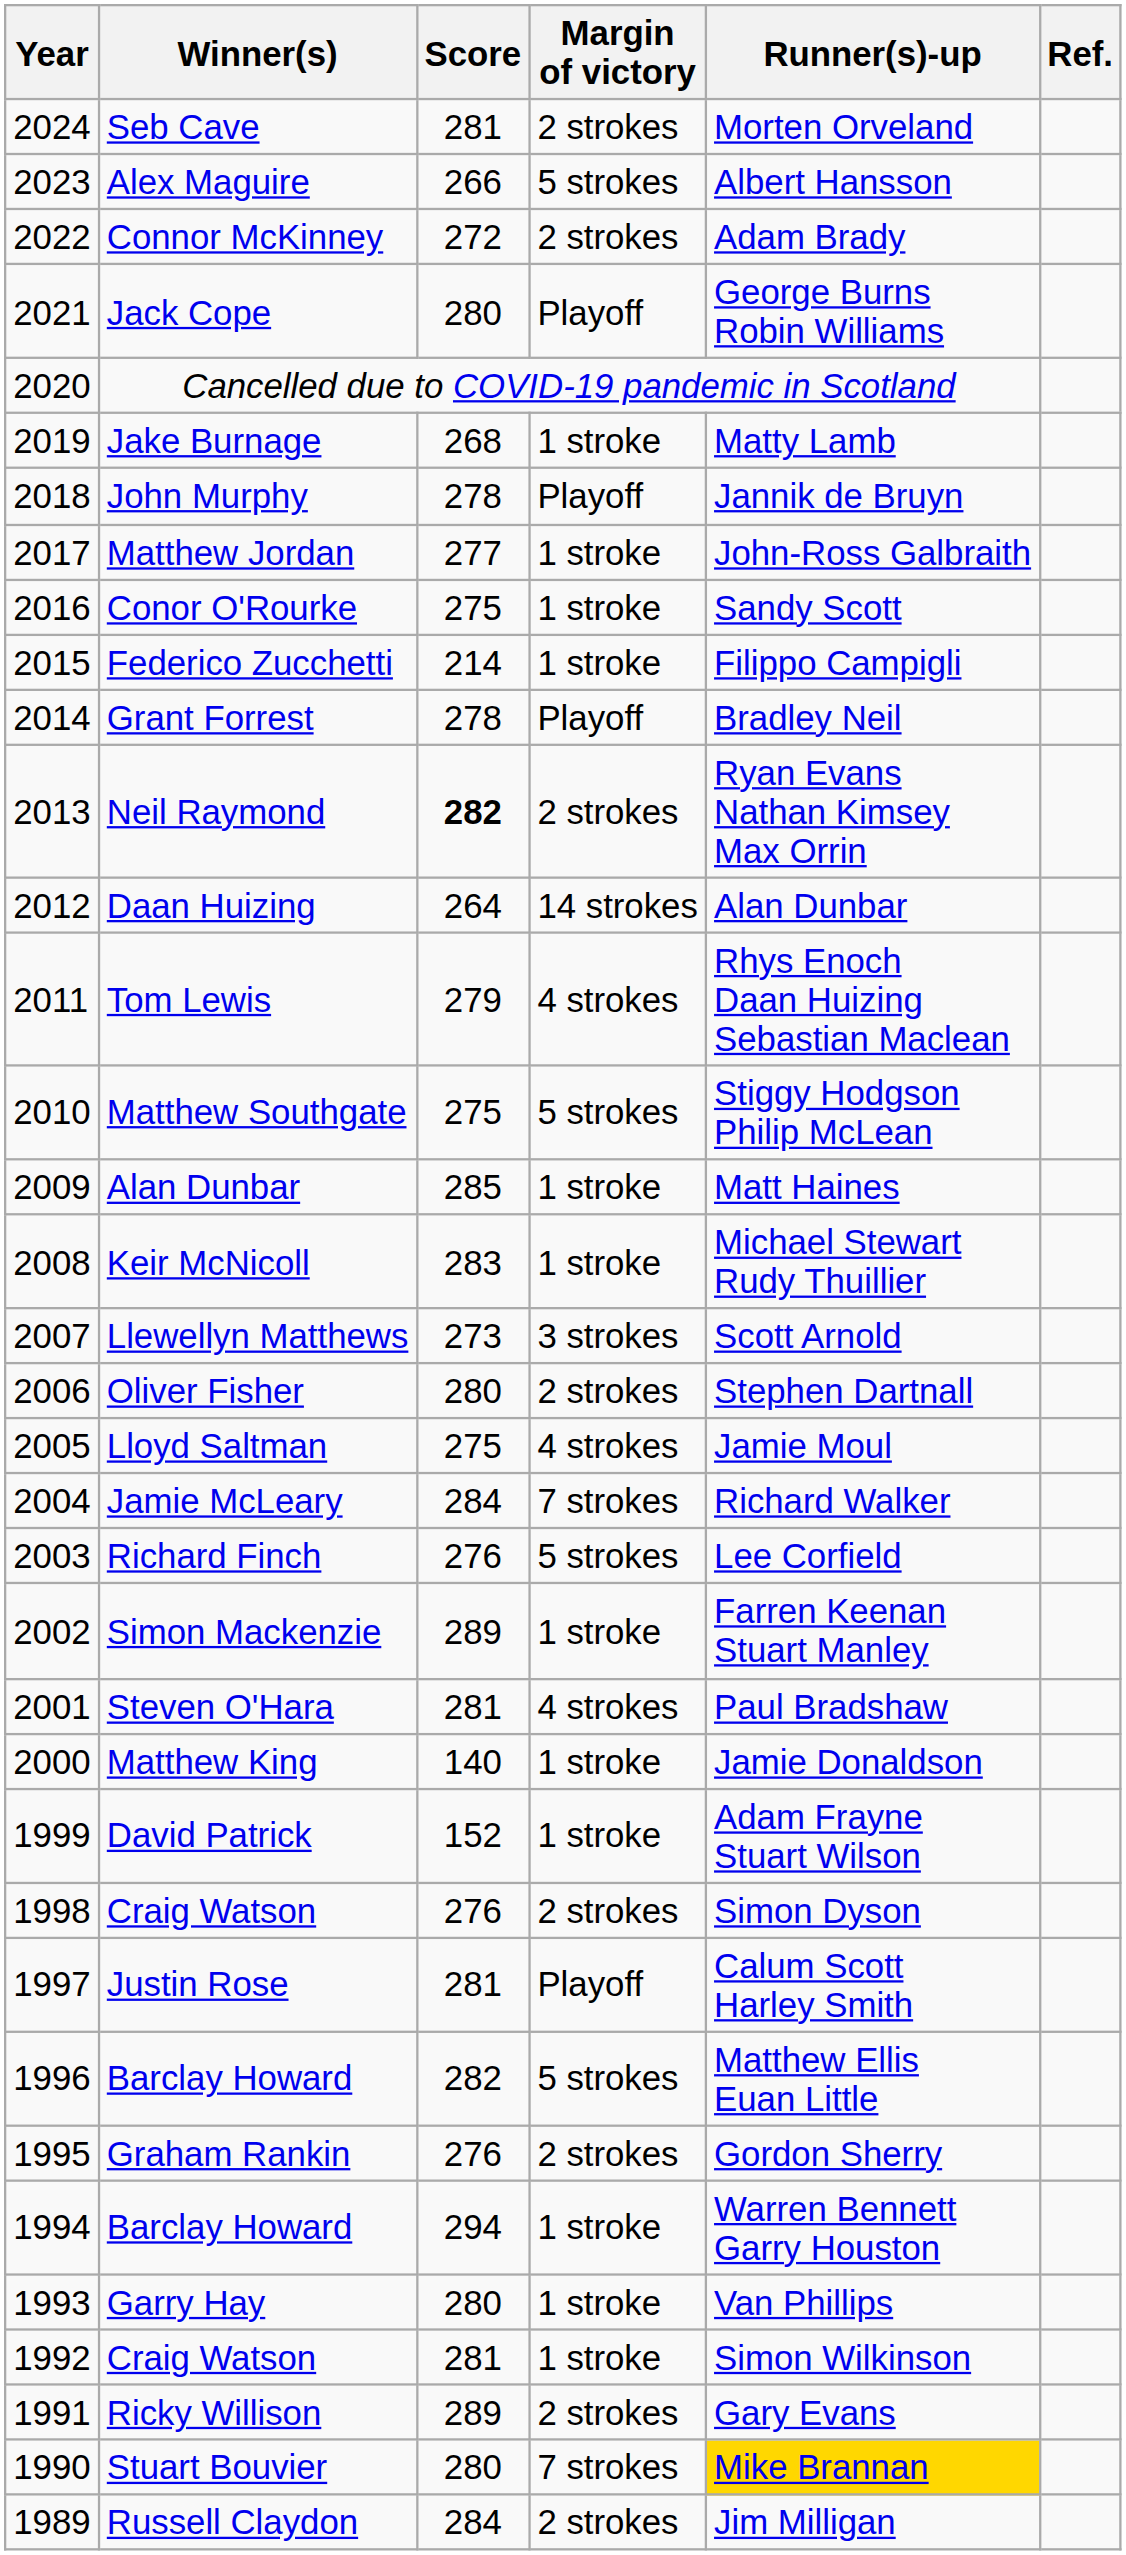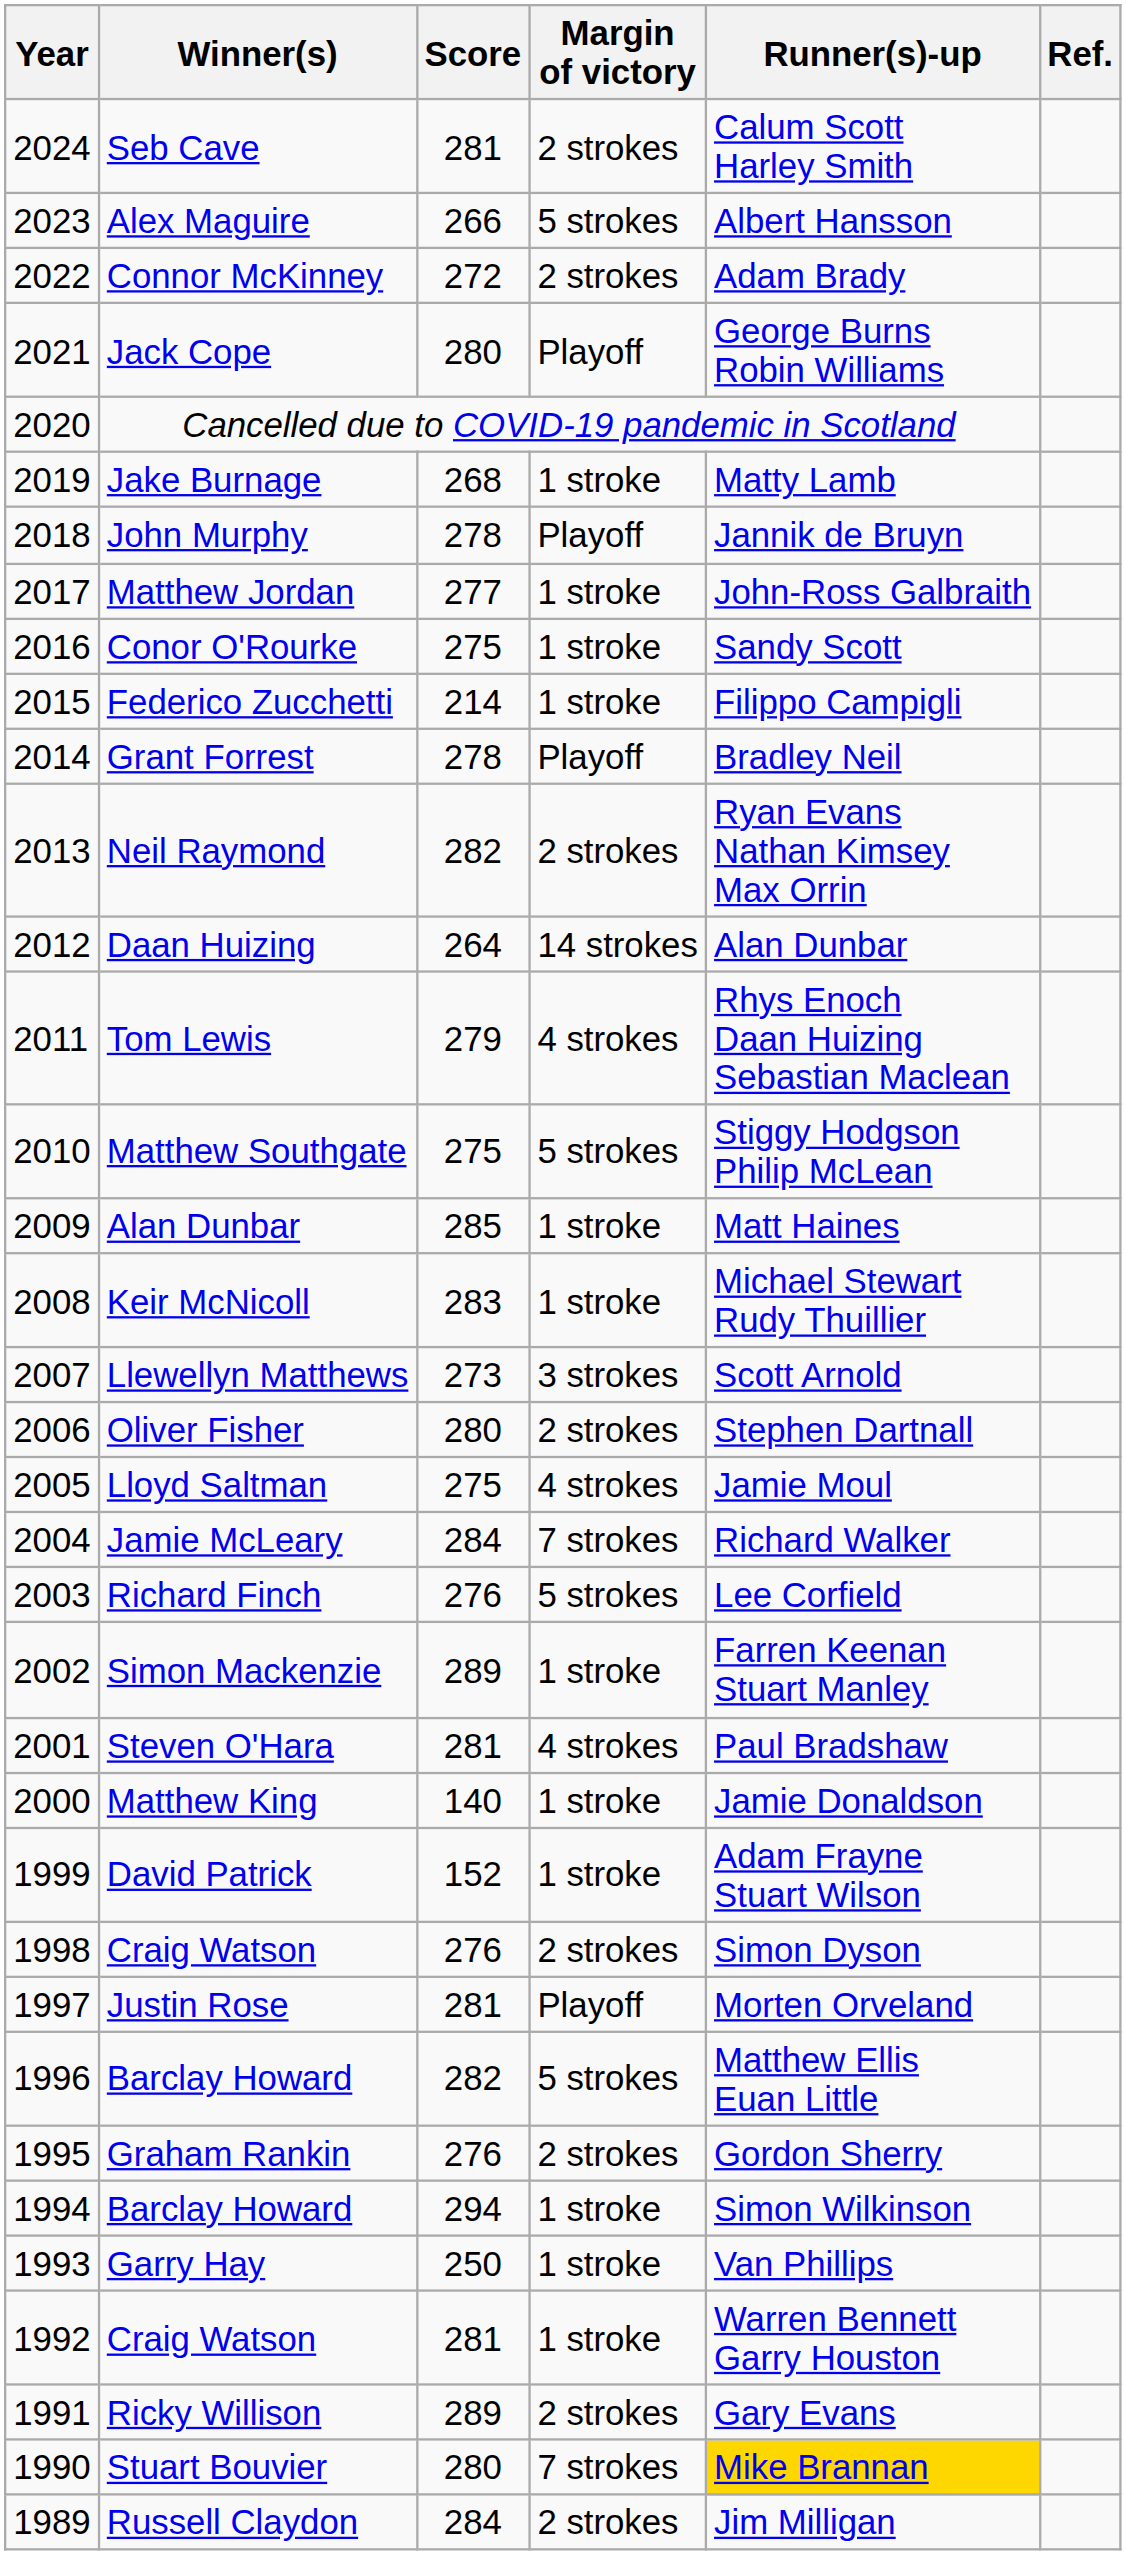Seb Cave | Runner(s)-up: Morten Orveland -> Calum Scott Harley Smith
Neil Raymond | Score: bold -> normal
Justin Rose | Runner(s)-up: Calum Scott Harley Smith -> Morten Orveland
1994 / Barclay Howard | Runner(s)-up: Warren Bennett Garry Houston -> Simon Wilkinson
Garry Hay | Score: 280 -> 250
1992 / Craig Watson | Runner(s)-up: Simon Wilkinson -> Warren Bennett Garry Houston
